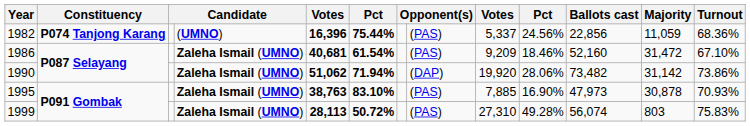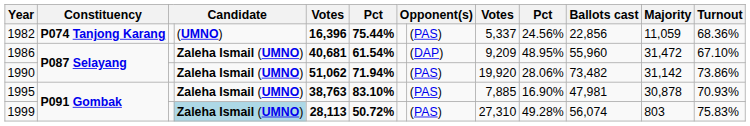1986 | column 8: (PAS) -> (DAP)
1986 | column 10: 18.46% -> 48.95%
1986 | Ballots cast: 52,160 -> 55,960
1990 | column 8: (DAP) -> (PAS)
1995 | Ballots cast: 47,973 -> 47,981
1999 | column 4: no background -> lightblue background
